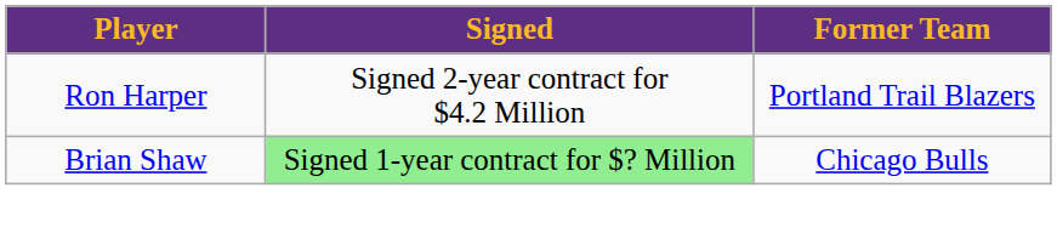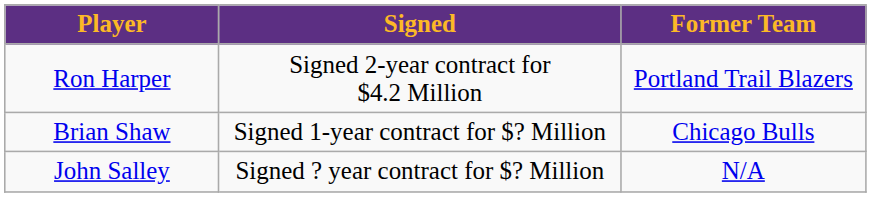Brian Shaw | Signed: lightgreen background -> no background
+ row: John Salley | Signed ? year contract for $? Million | N/A
